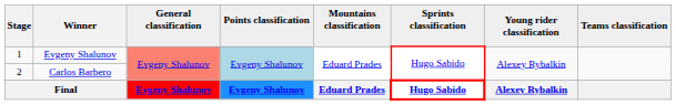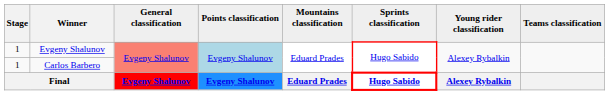Carlos Barbero | Stage: 2 -> 1
